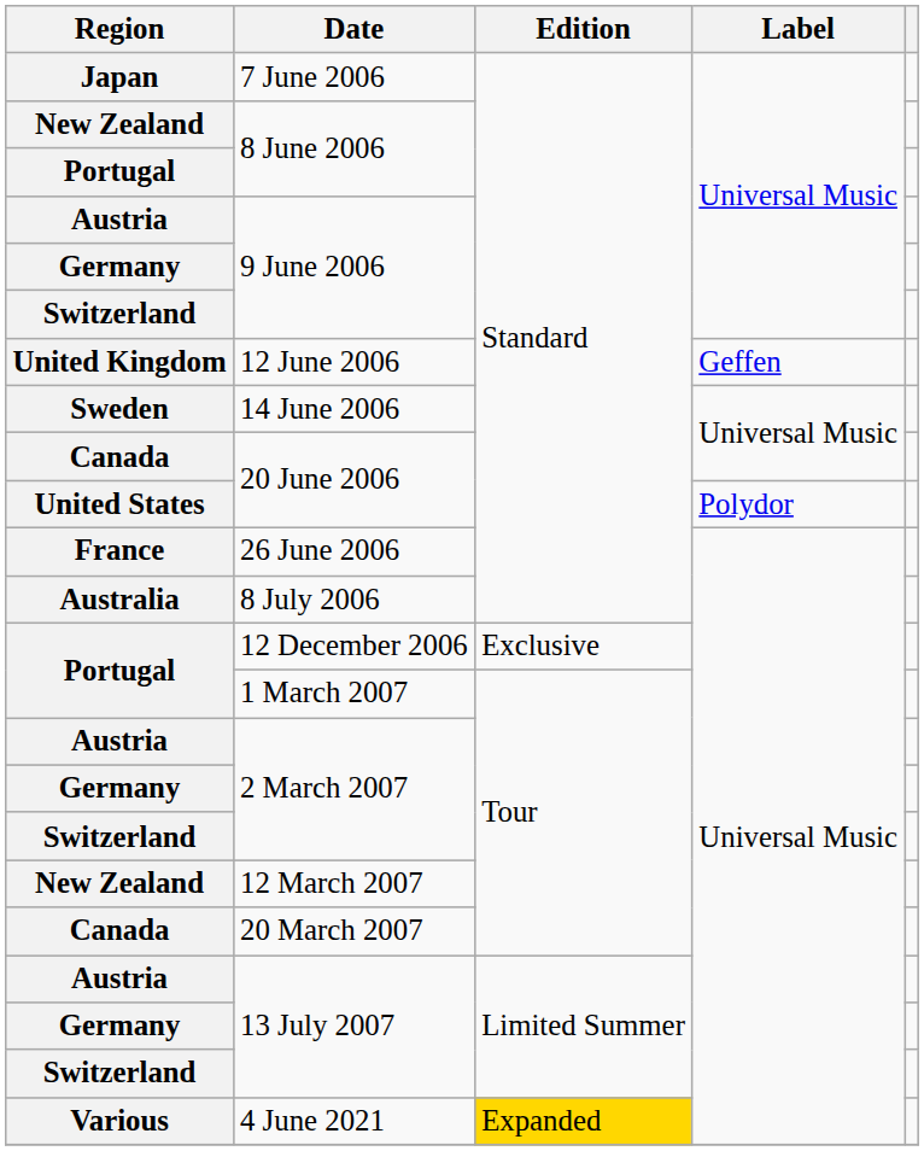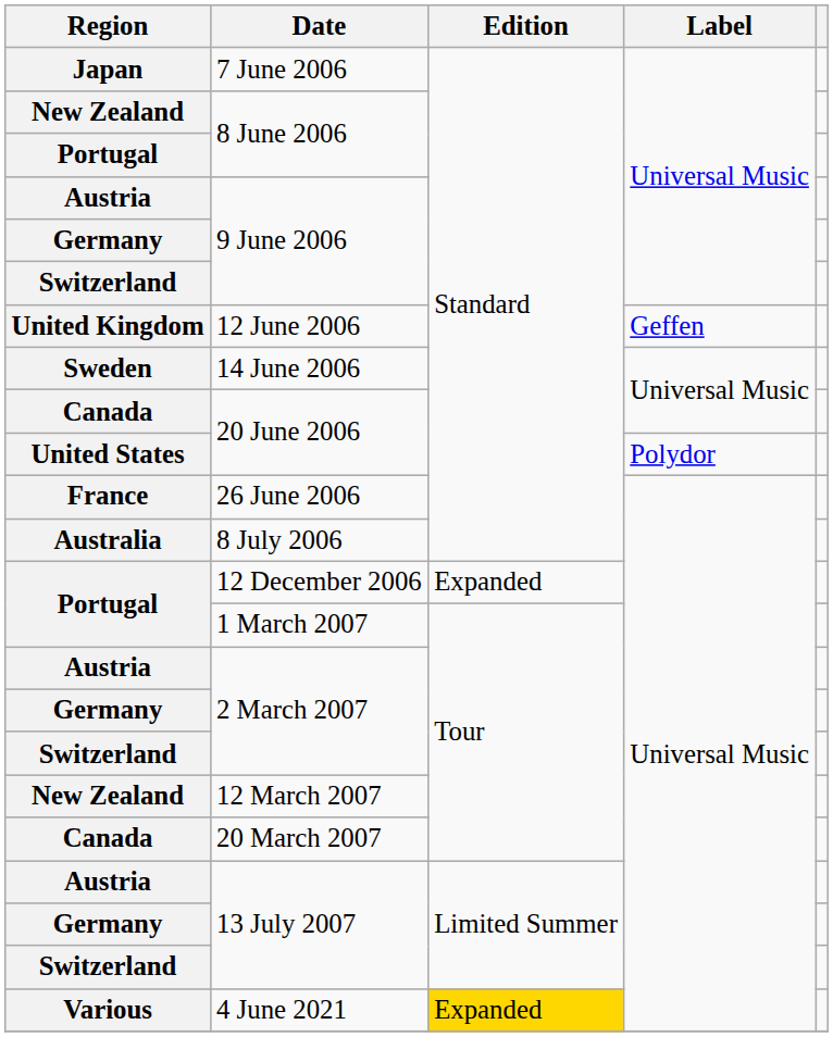12 December 2006 | Edition: Exclusive -> Expanded
